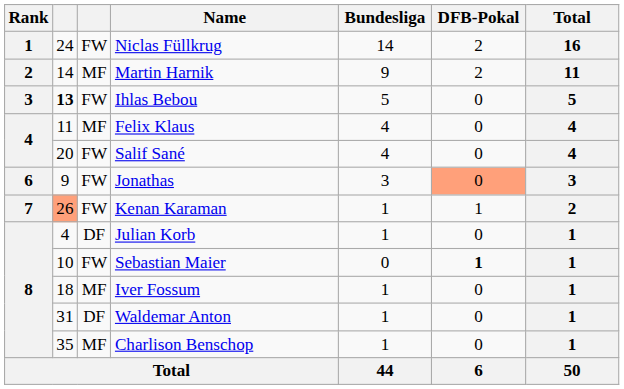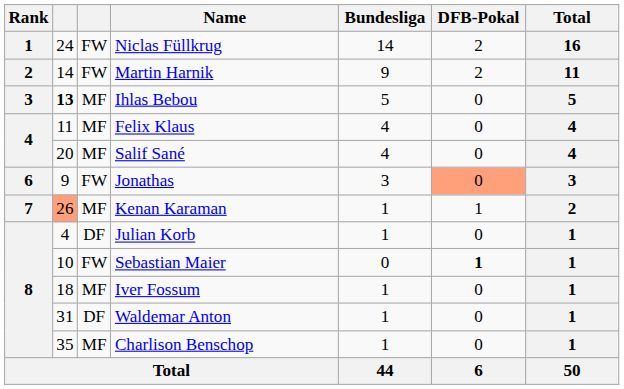Martin Harnik | column 3: MF -> FW
Ihlas Bebou | column 3: FW -> MF
Salif Sané | column 3: FW -> MF
Kenan Karaman | column 3: FW -> MF
